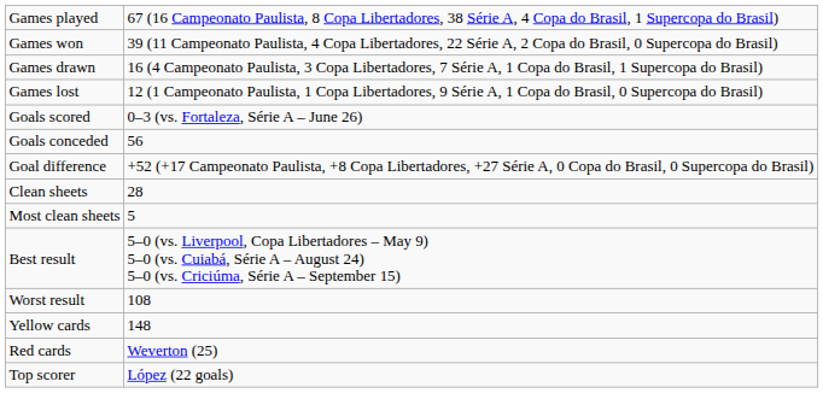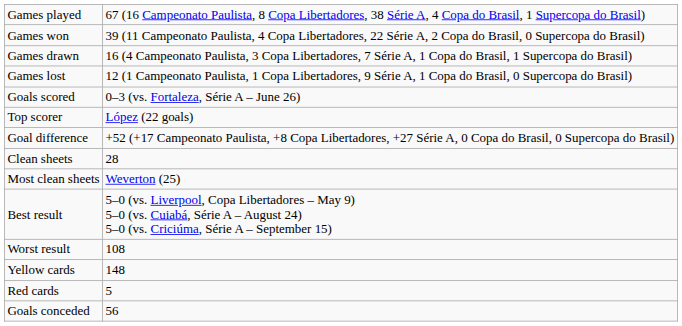rows swapped: Goals conceded <-> Top scorer
Most clean sheets | column 2: 5 -> Weverton (25)
Red cards | column 2: Weverton (25) -> 5
